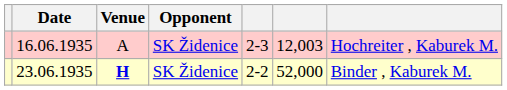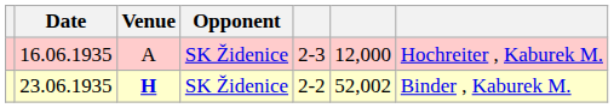16.06.1935 | column 6: 12,003 -> 12,000
23.06.1935 | column 6: 52,000 -> 52,002
